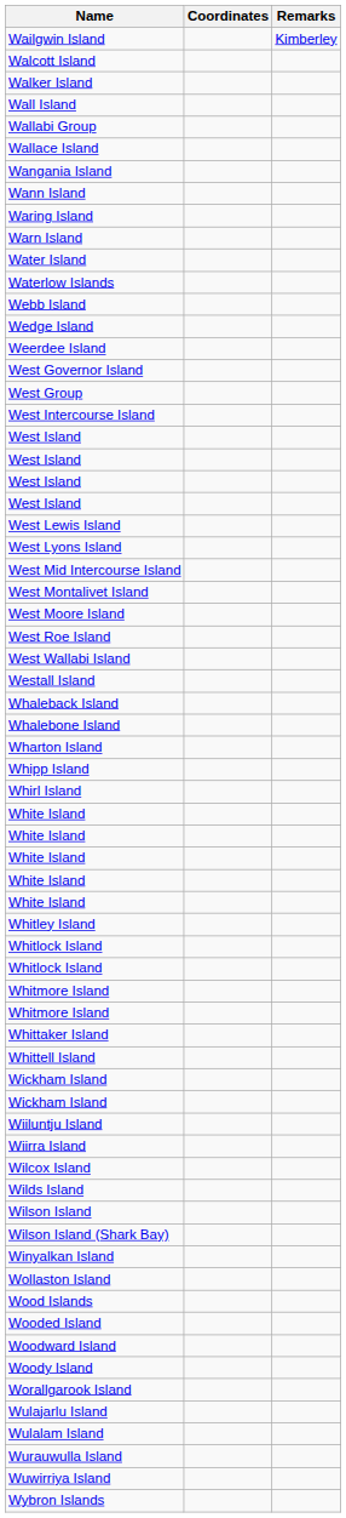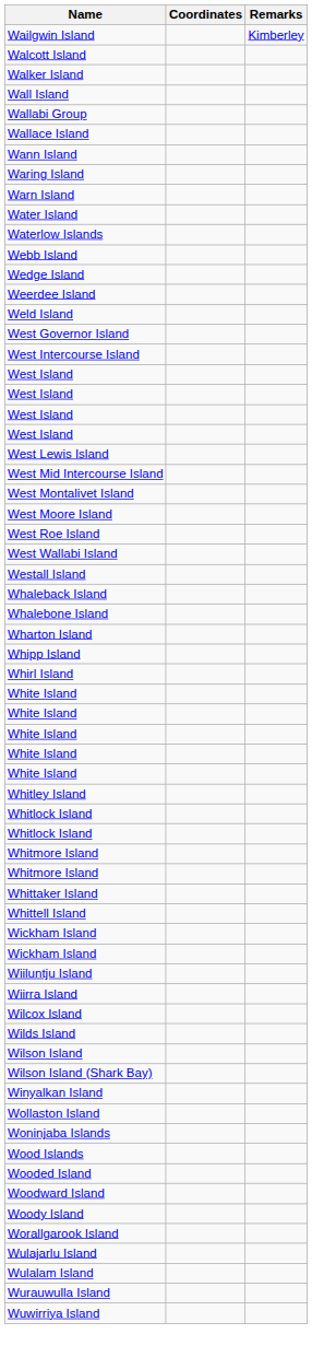- row: Wangania Island
+ row: Weld Island
- row: West Group
- row: West Lyons Island
+ row: Woninjaba Islands
- row: Wybron Islands
